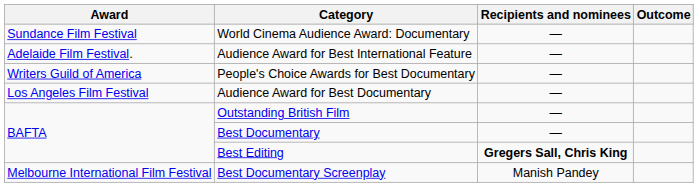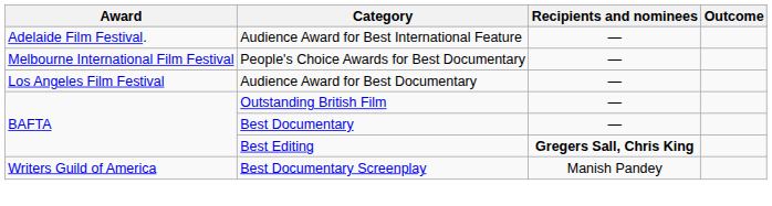- row: Sundance Film Festival | World Cinema Audience Award: Documentary | —
People's Choice Awards for Best Documentary | Award: Writers Guild of America -> Melbourne International Film Festival
Best Documentary Screenplay | Award: Melbourne International Film Festival -> Writers Guild of America
